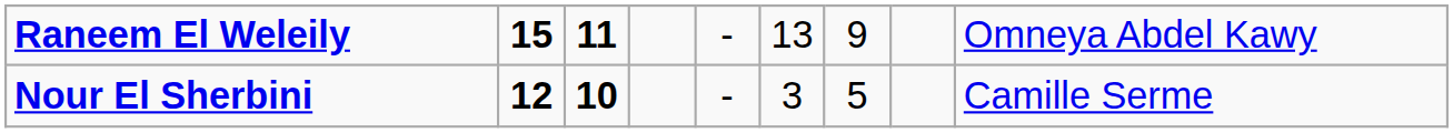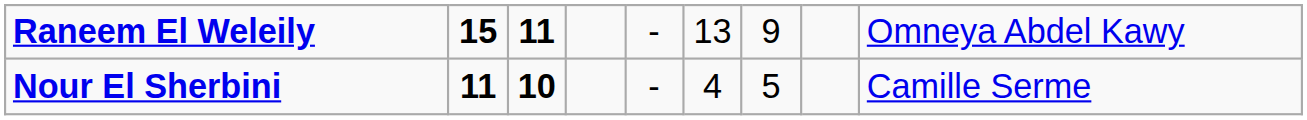Nour El Sherbini | column 2: 12 -> 11
Nour El Sherbini | column 6: 3 -> 4
